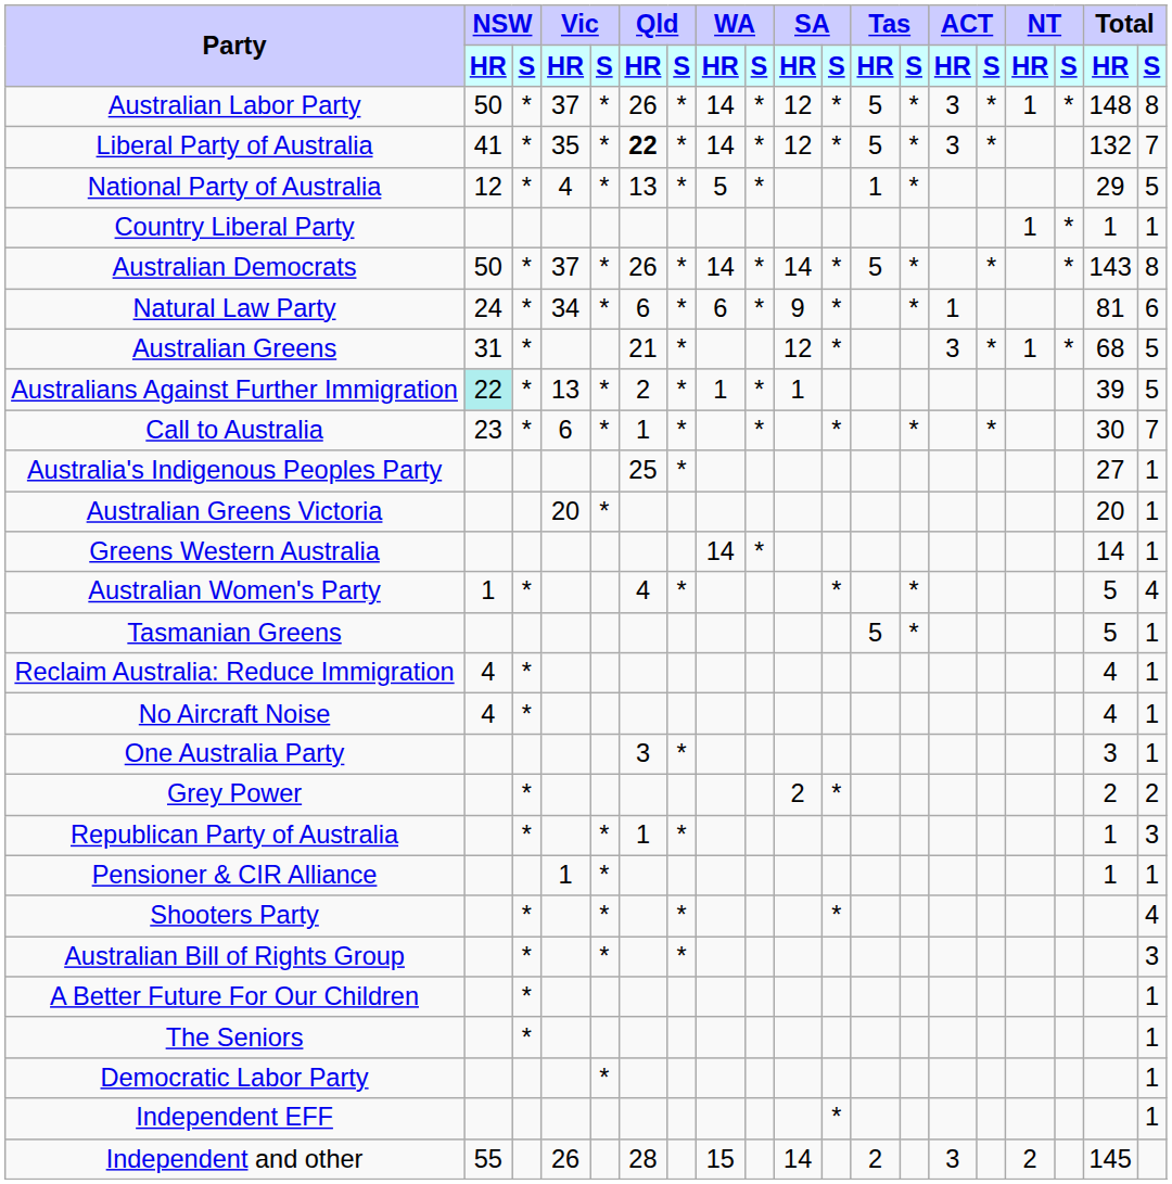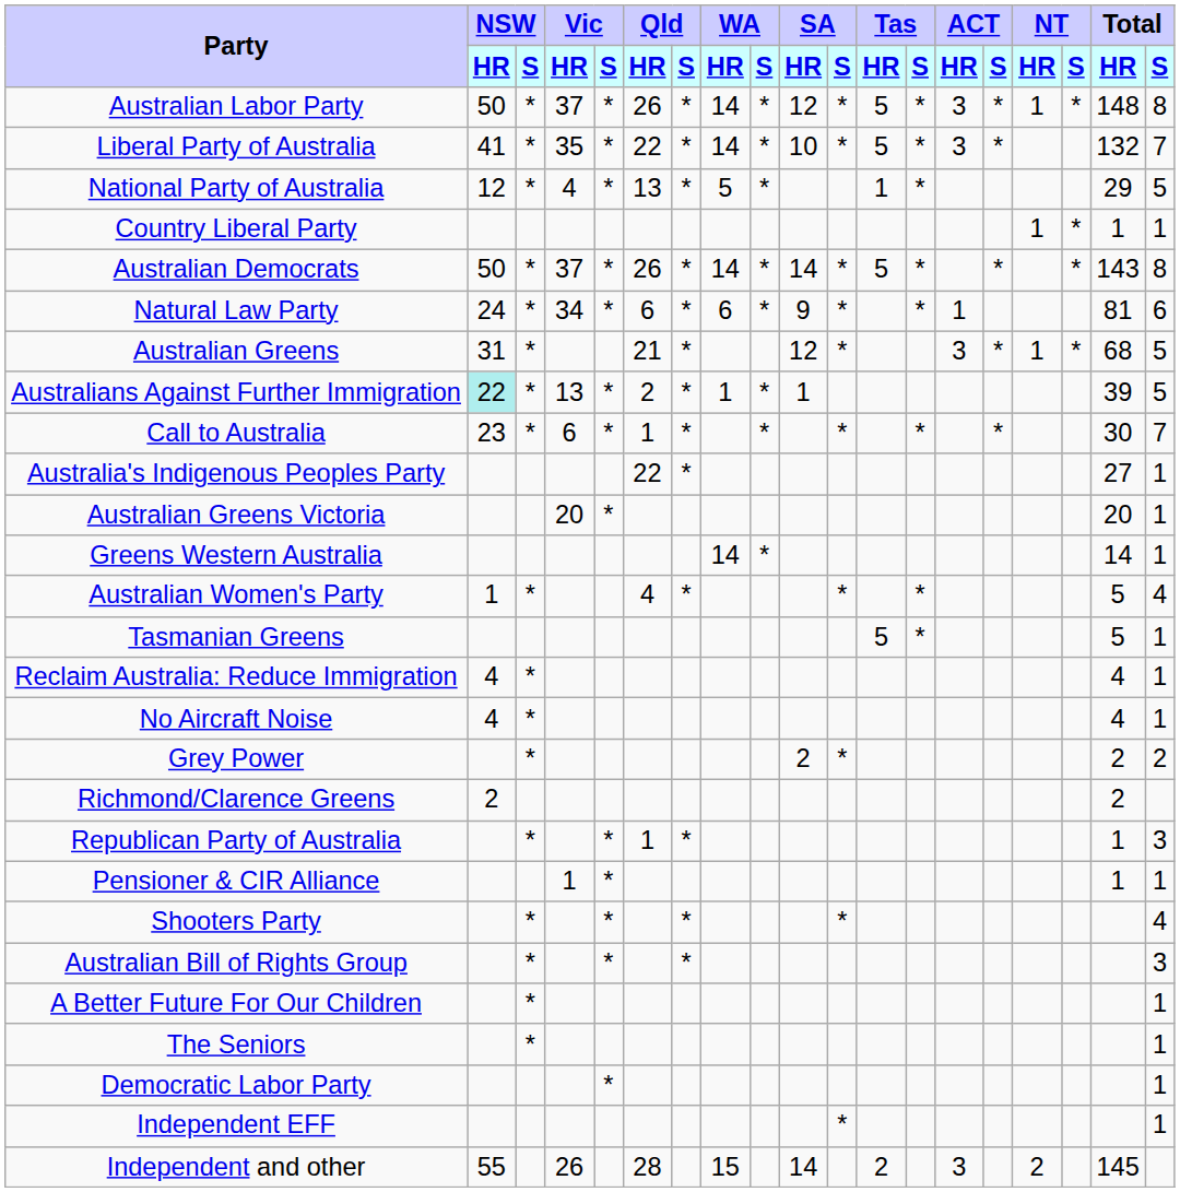Liberal Party of Australia | Qld / HR: bold -> normal
Liberal Party of Australia | SA / HR: 12 -> 10
Australia's Indigenous Peoples Party | Qld / HR: 25 -> 22
- row: One Australia Party | 3 | * | 3 | 1
+ row: Richmond/Clarence Greens | 2 | 2
